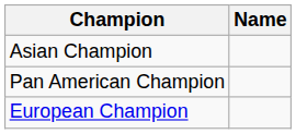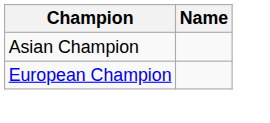- row: Pan American Champion
